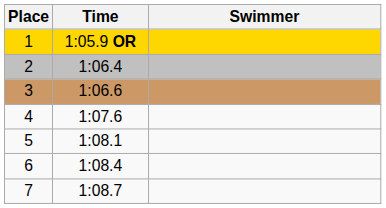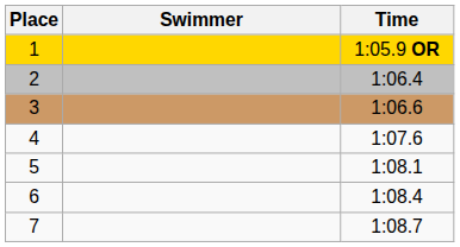columns swapped: Swimmer <-> Time
